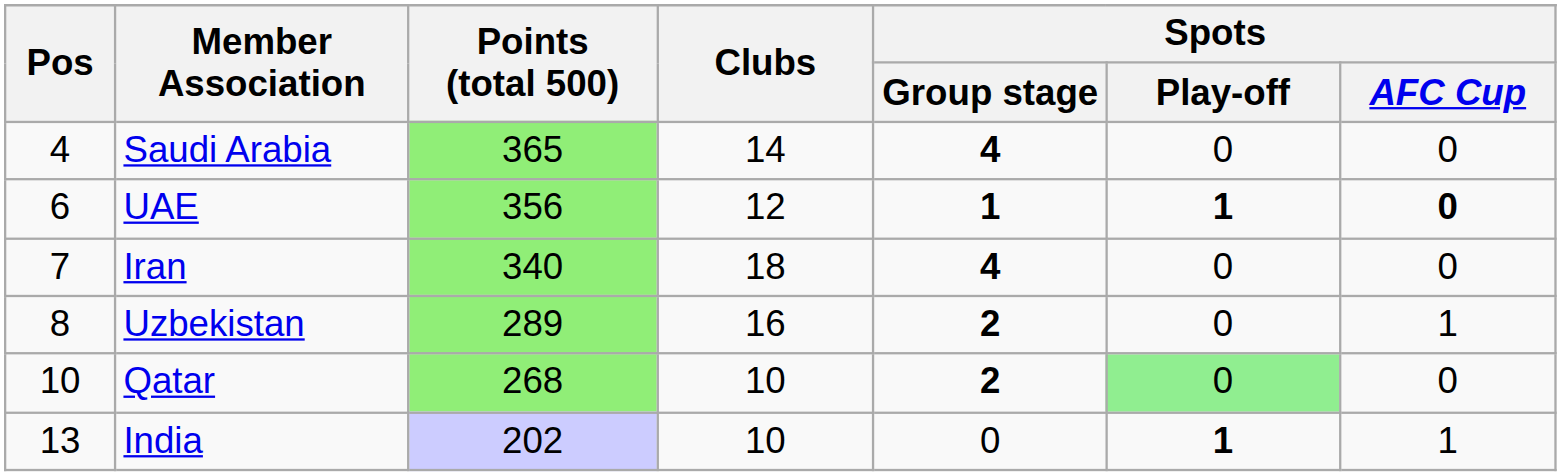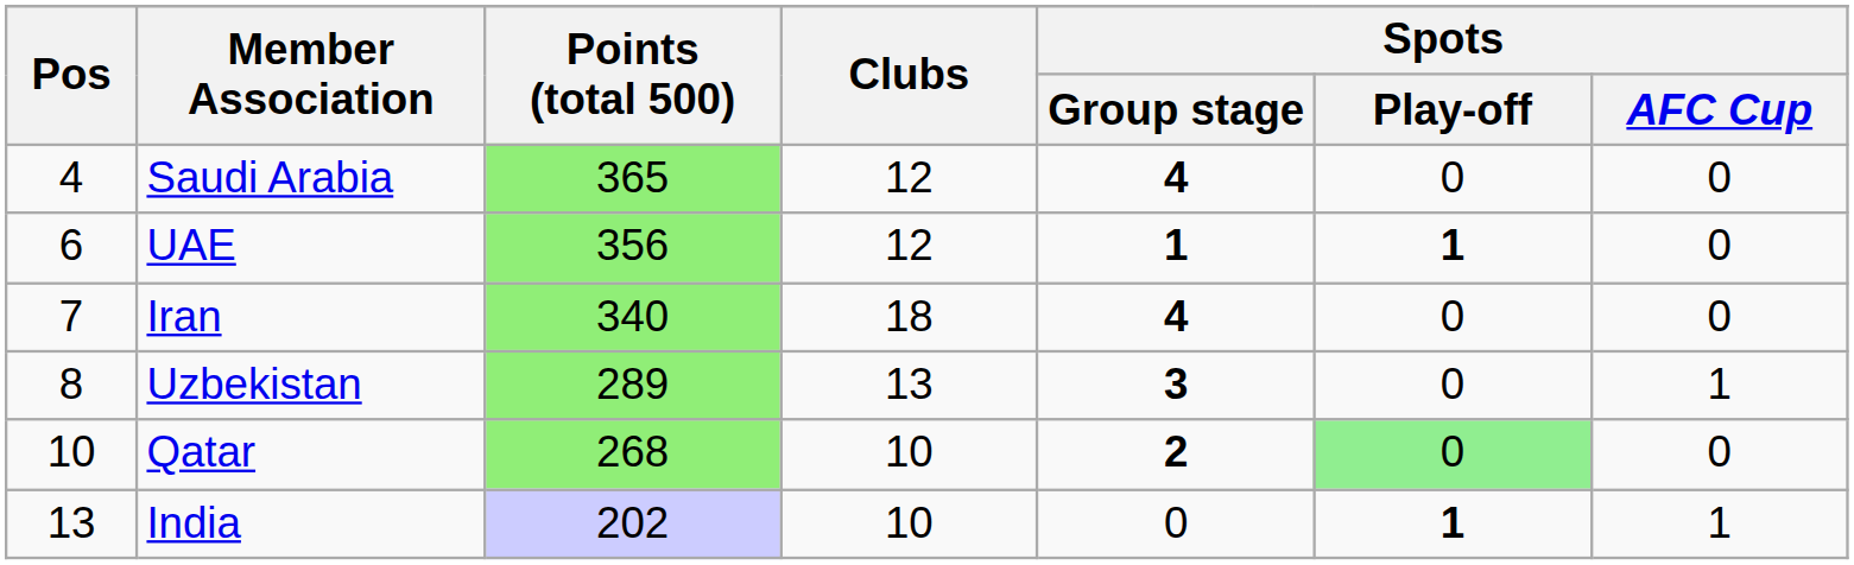Saudi Arabia | Clubs: 14 -> 12
UAE | Spots / AFC Cup: bold -> normal
Uzbekistan | Clubs: 16 -> 13
Uzbekistan | Spots / Group stage: 2 -> 3
